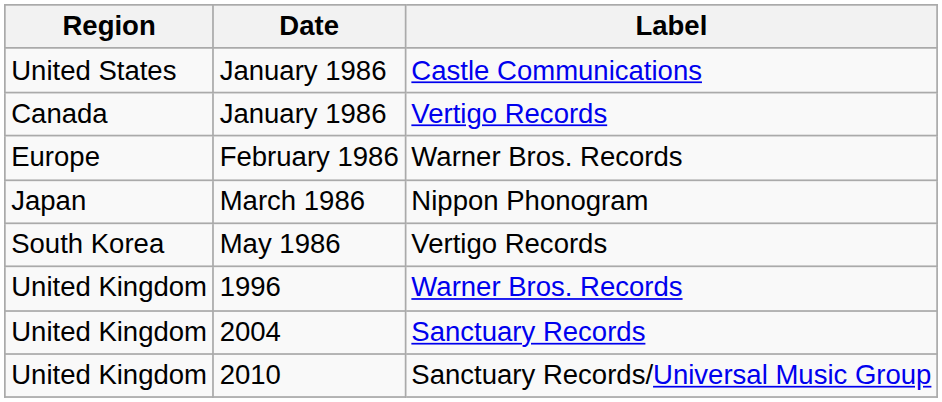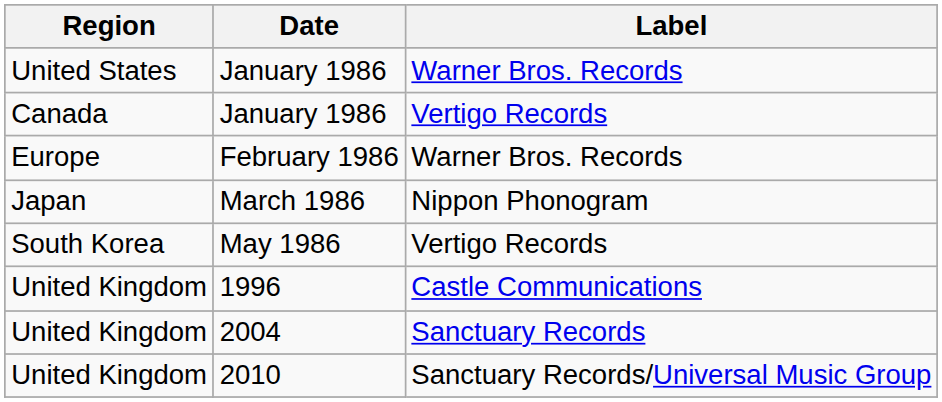United States / January 1986 | Label: Castle Communications -> Warner Bros. Records
1996 | Label: Warner Bros. Records -> Castle Communications
